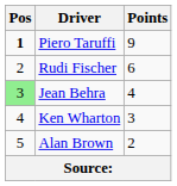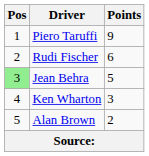Piero Taruffi | Pos: bold -> normal
Jean Behra | Points: 4 -> 5
